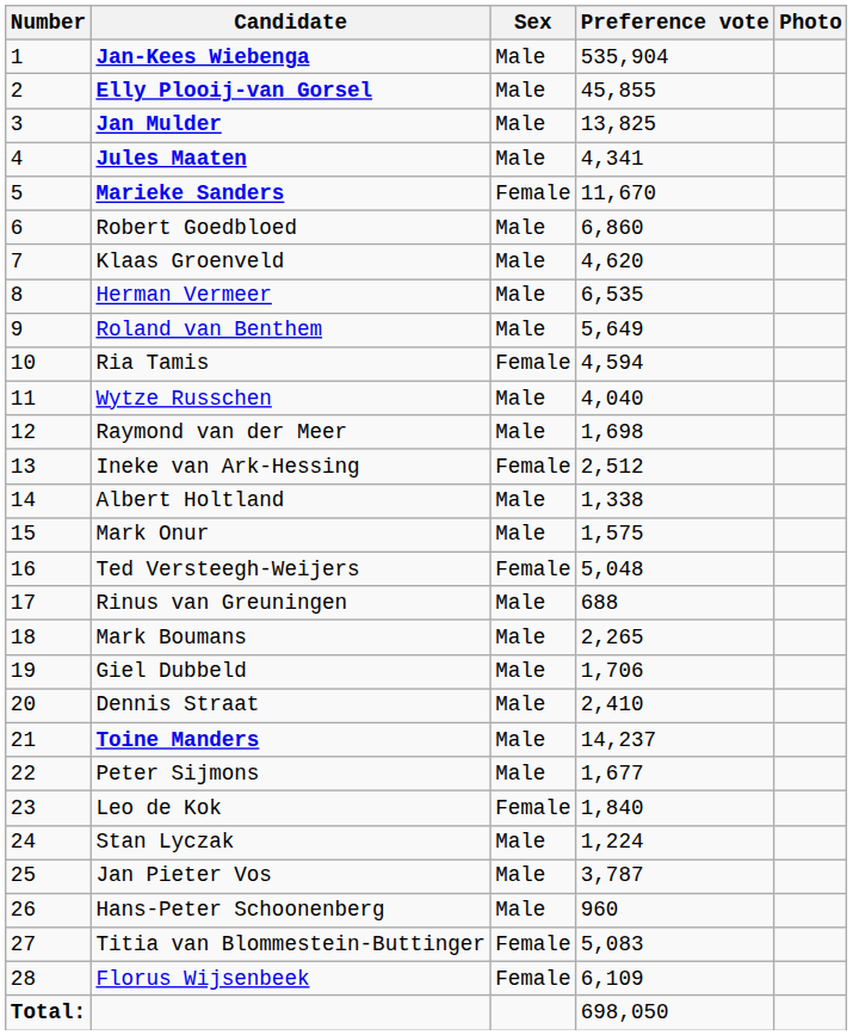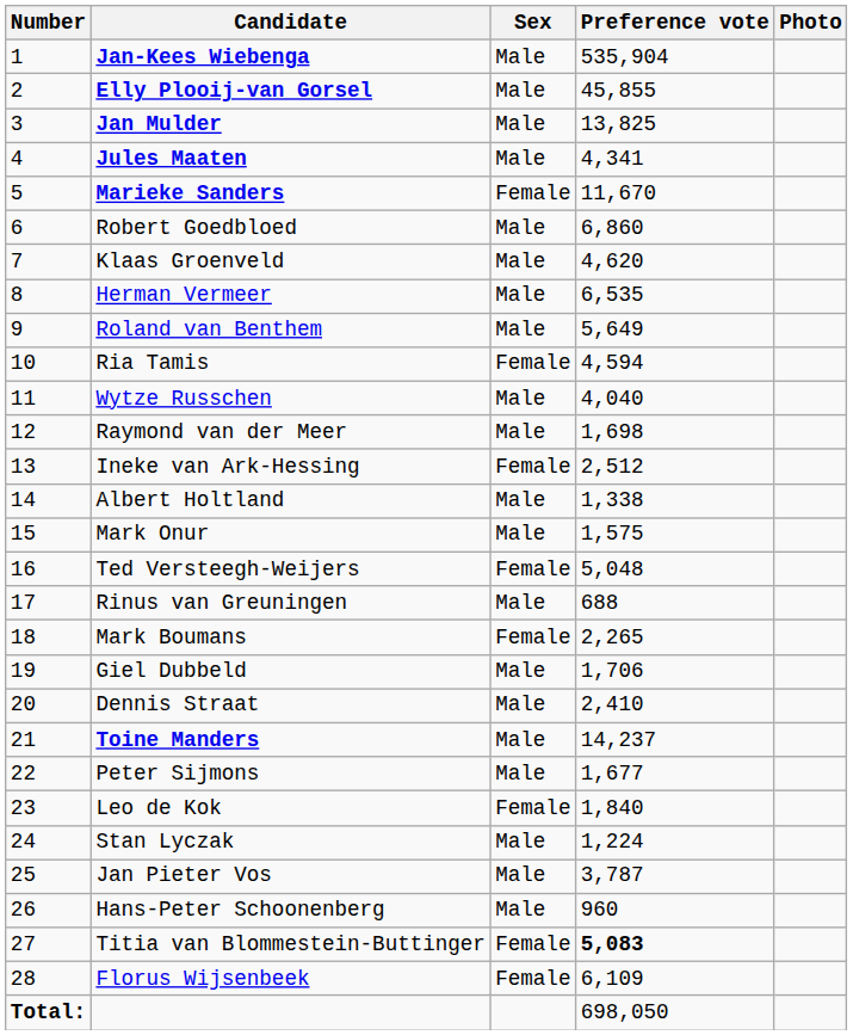Mark Boumans | Sex: Male -> Female
Titia van Blommestein-Buttinger | Preference vote: normal -> bold
